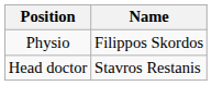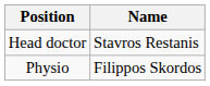rows swapped: Head doctor <-> Physio
